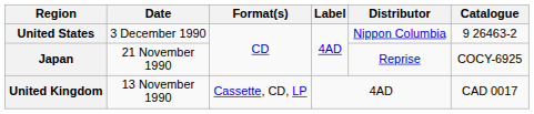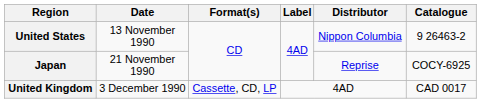United States | Date: 3 December 1990 -> 13 November 1990
United Kingdom | Date: 13 November 1990 -> 3 December 1990
